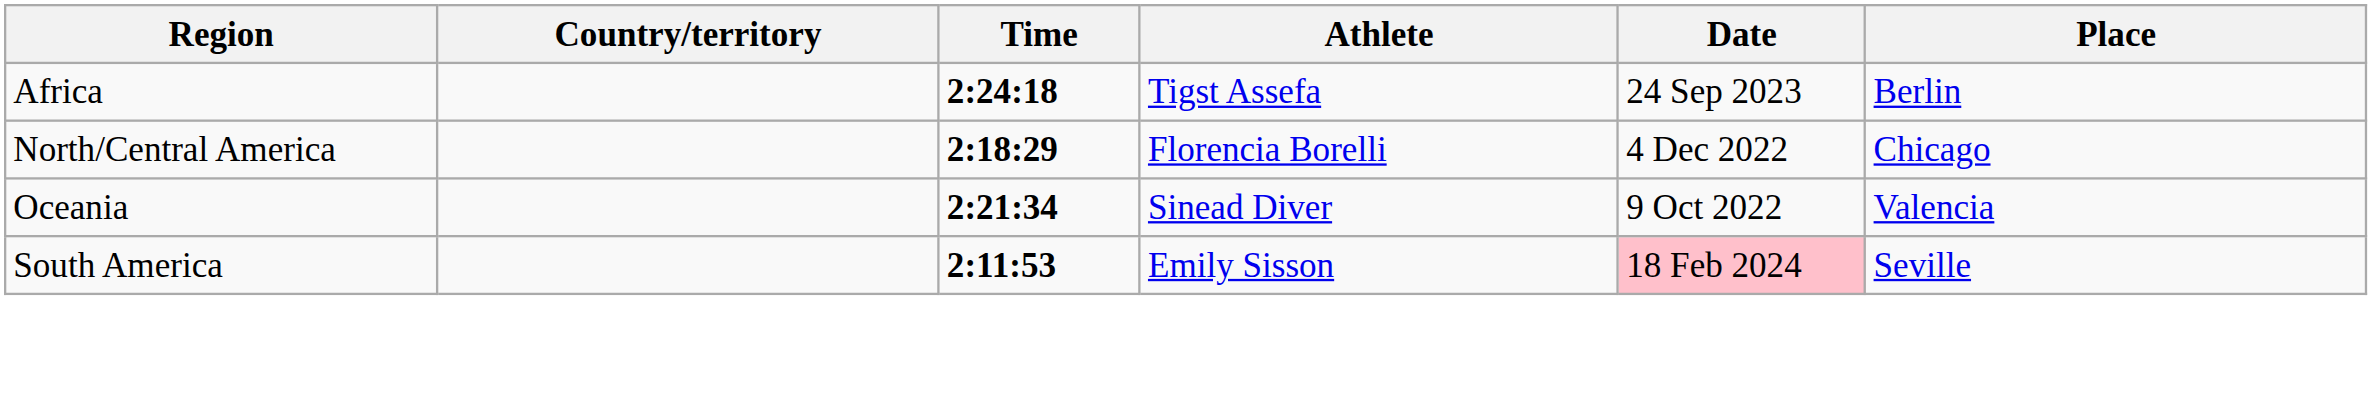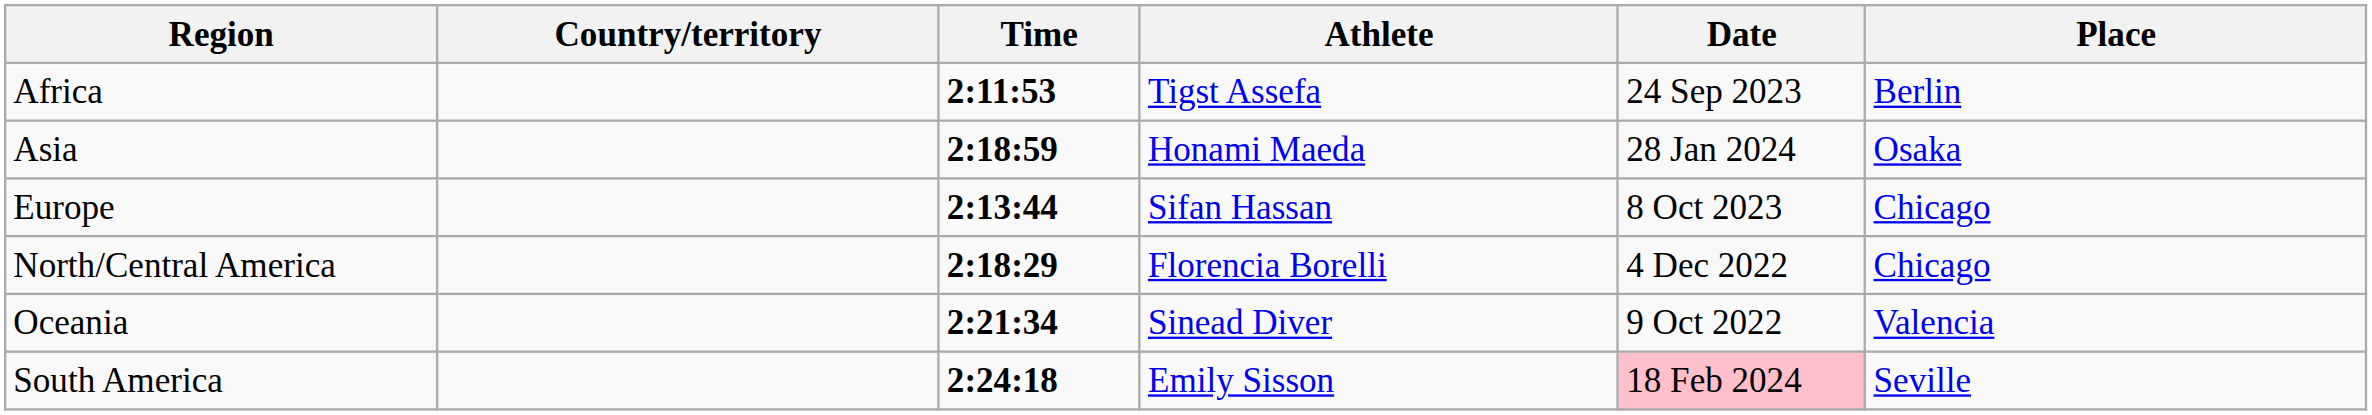Africa | Time: 2:24:18 -> 2:11:53
+ row: Asia | 2:18:59 | Honami Maeda | 28 Jan 2024 | Osaka
+ row: Europe | 2:13:44 | Sifan Hassan | 8 Oct 2023 | Chicago
South America | Time: 2:11:53 -> 2:24:18
